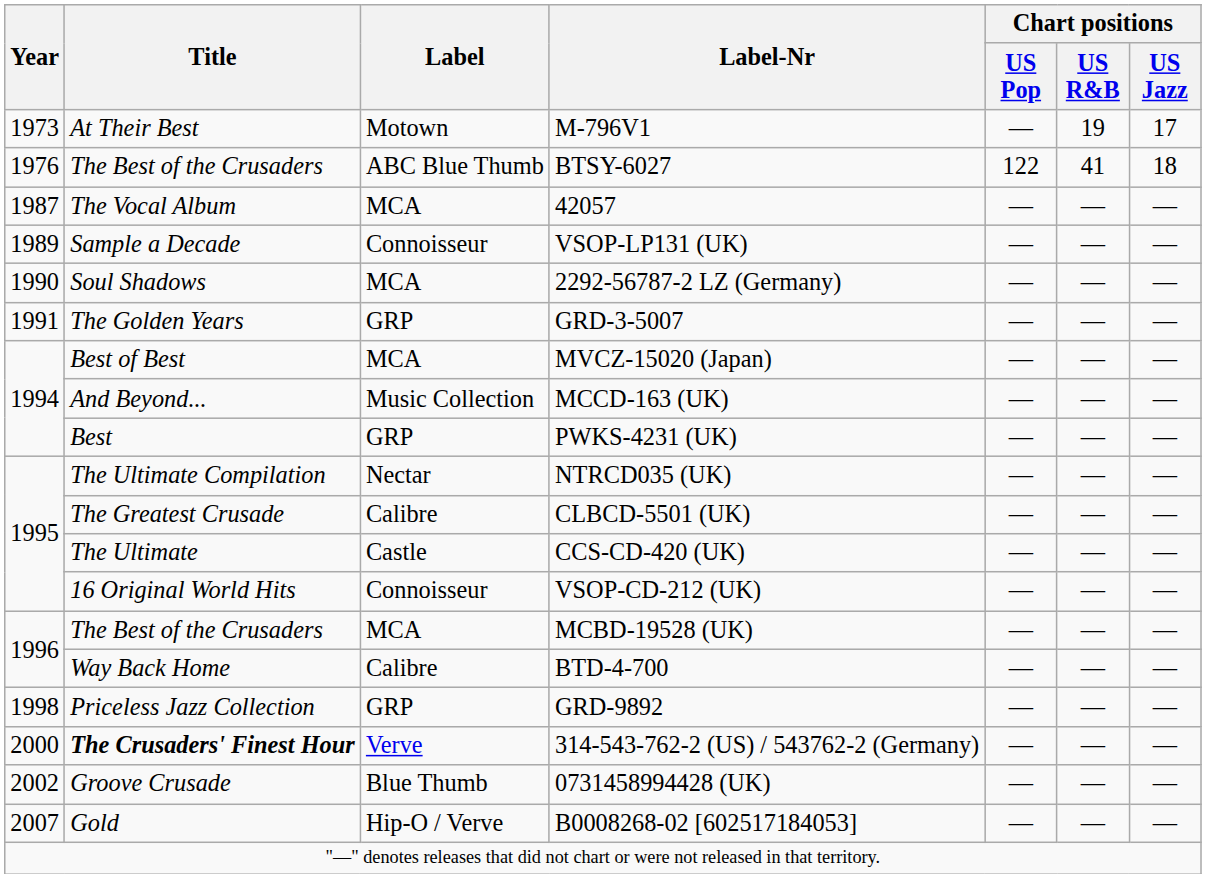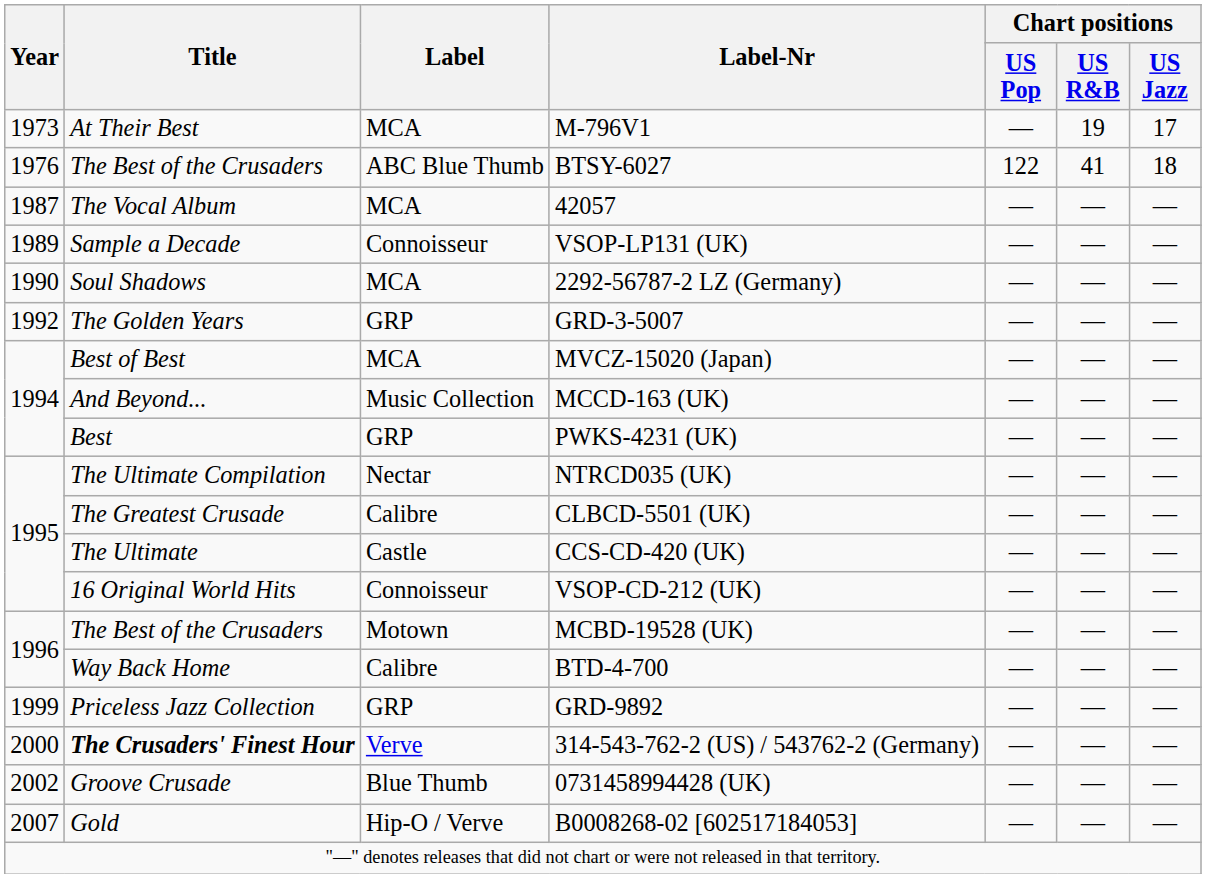M-796V1 | Label: Motown -> MCA
GRD-3-5007 | Year: 1991 -> 1992
MCBD-19528 (UK) | Label: MCA -> Motown
GRD-9892 | Year: 1998 -> 1999
